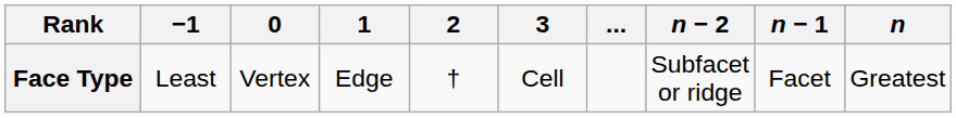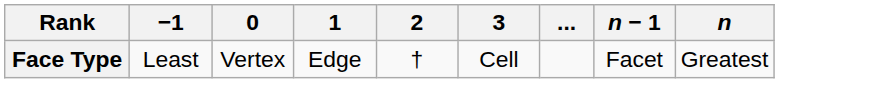- column: n − 2 | Subfacet or ridge
